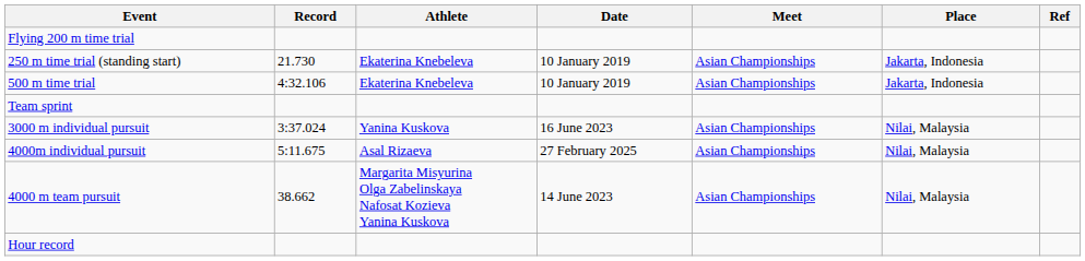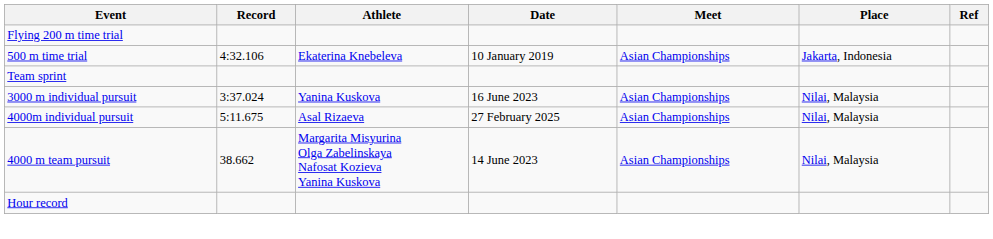- row: 250 m time trial (standing start) | 21.730 | Ekaterina Knebeleva | 10 January 2019 | Asian Championships | Jakarta, Indonesia
